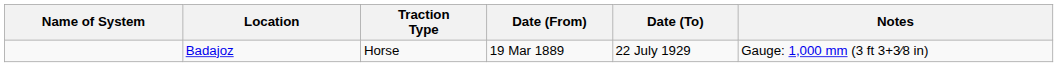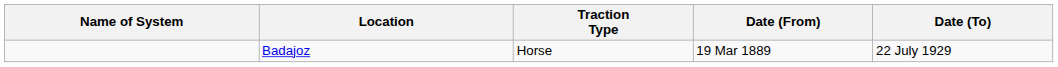- column: Notes | Gauge: 1,000 mm (3 ft 3+3⁄8 in)
